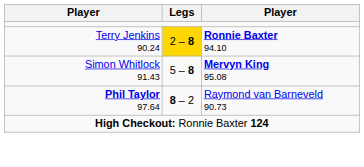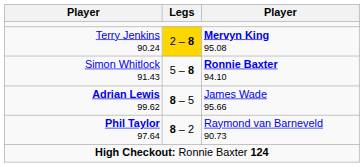Terry Jenkins 90.24 | column 3: Ronnie Baxter 94.10 -> Mervyn King 95.08
Simon Whitlock 91.43 | column 3: Mervyn King 95.08 -> Ronnie Baxter 94.10
+ row: Adrian Lewis 99.62 | 8 – 5 | James Wade 95.66
